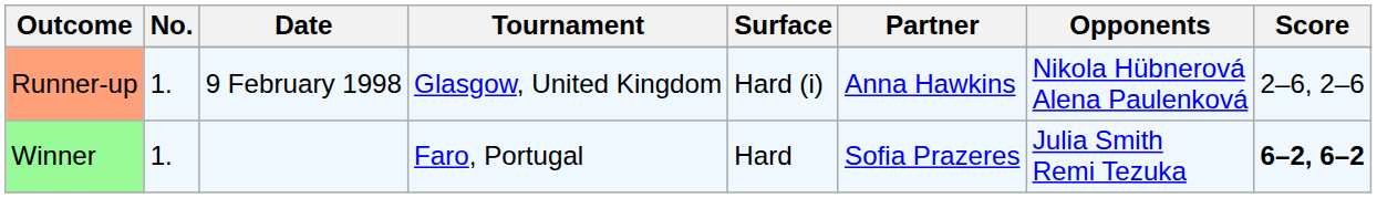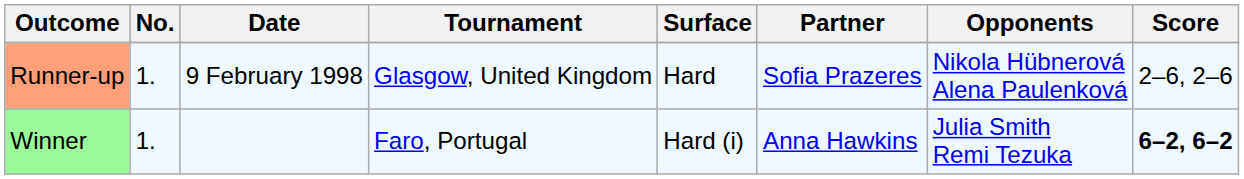Runner-up | Surface: Hard (i) -> Hard
Runner-up | Partner: Anna Hawkins -> Sofia Prazeres
Winner | Surface: Hard -> Hard (i)
Winner | Partner: Sofia Prazeres -> Anna Hawkins
